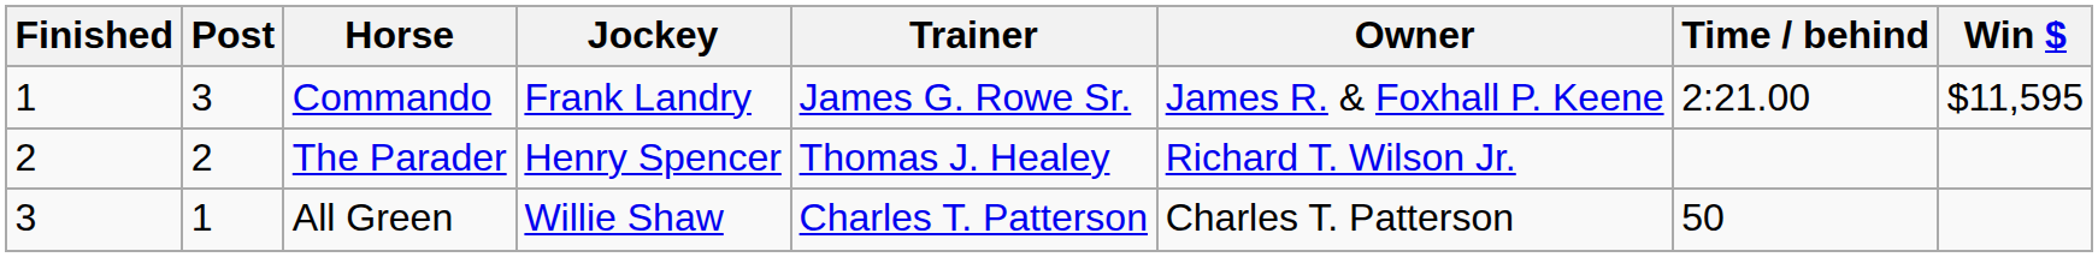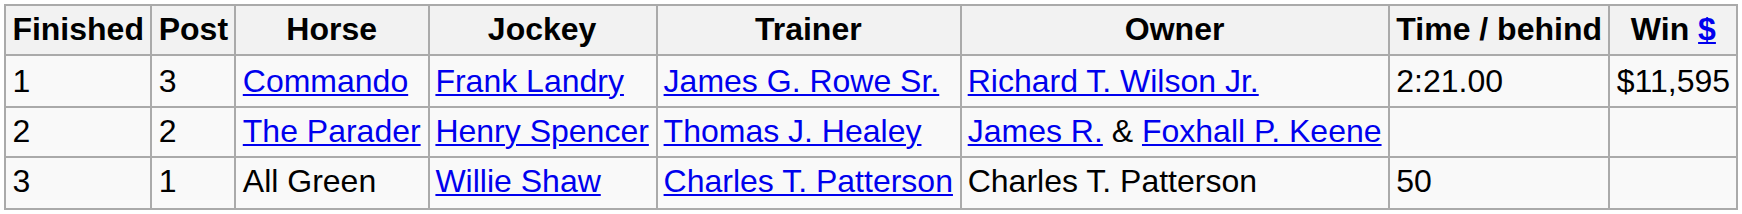Commando | Owner: James R. & Foxhall P. Keene -> Richard T. Wilson Jr.
The Parader | Owner: Richard T. Wilson Jr. -> James R. & Foxhall P. Keene
